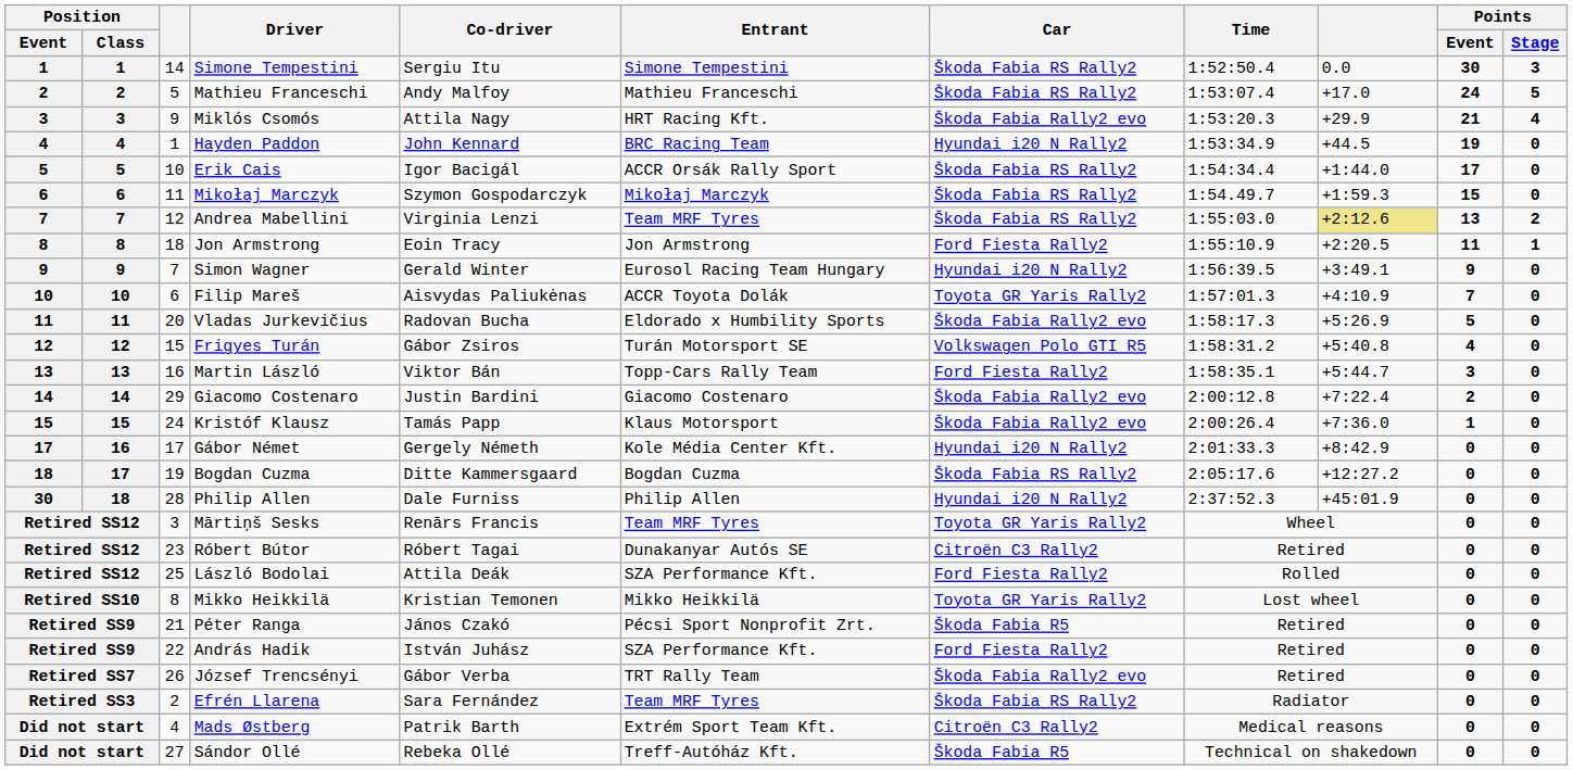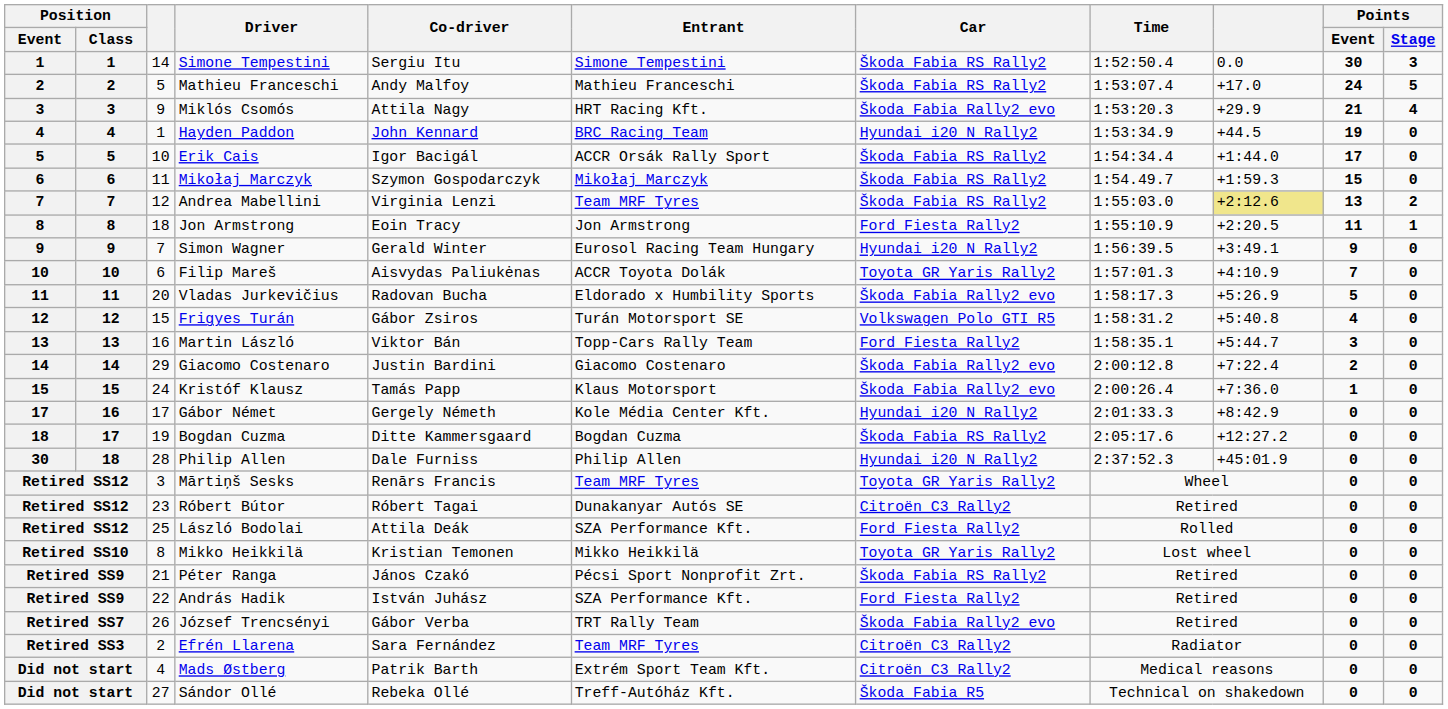Péter Ranga | Car: Škoda Fabia R5 -> Škoda Fabia RS Rally2
Efrén Llarena | Car: Škoda Fabia RS Rally2 -> Citroën C3 Rally2
